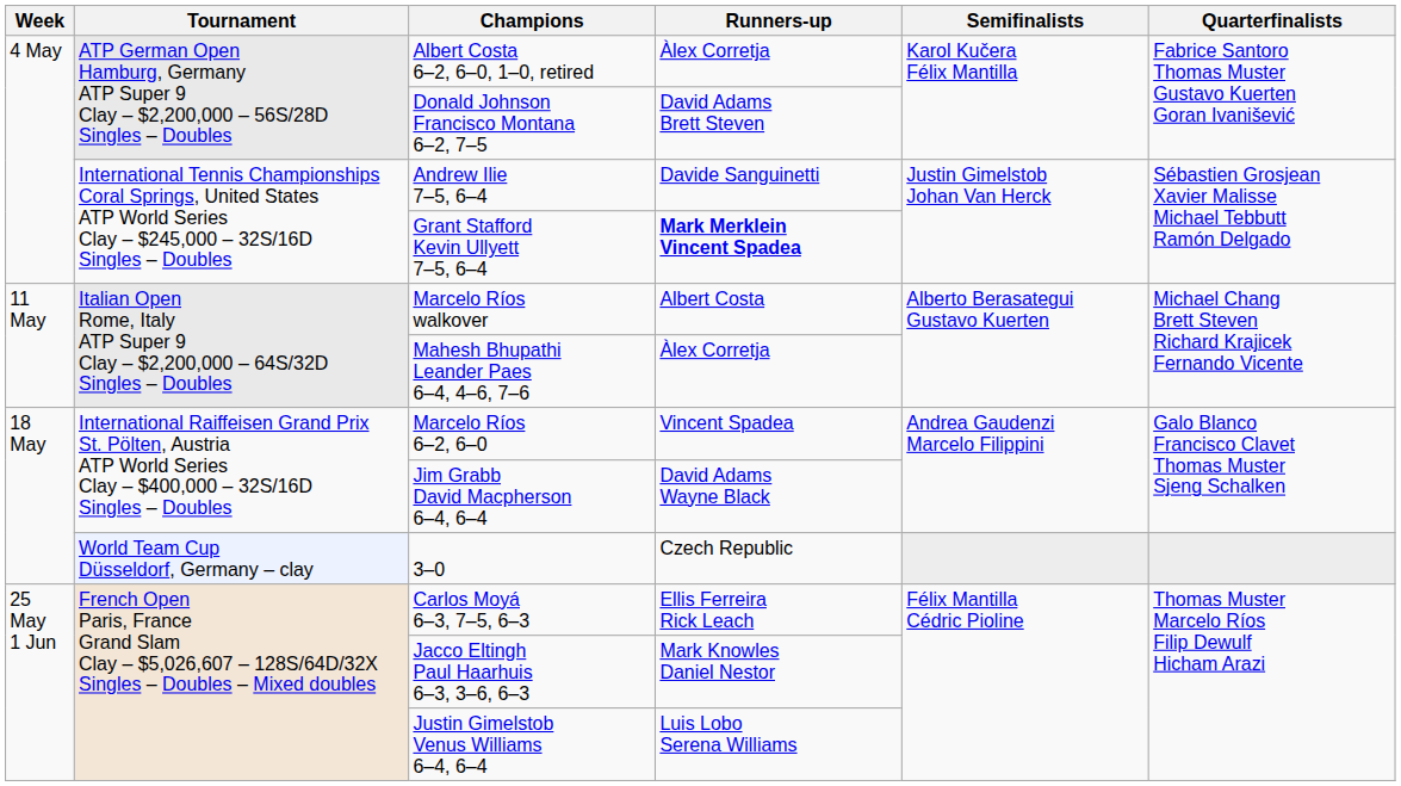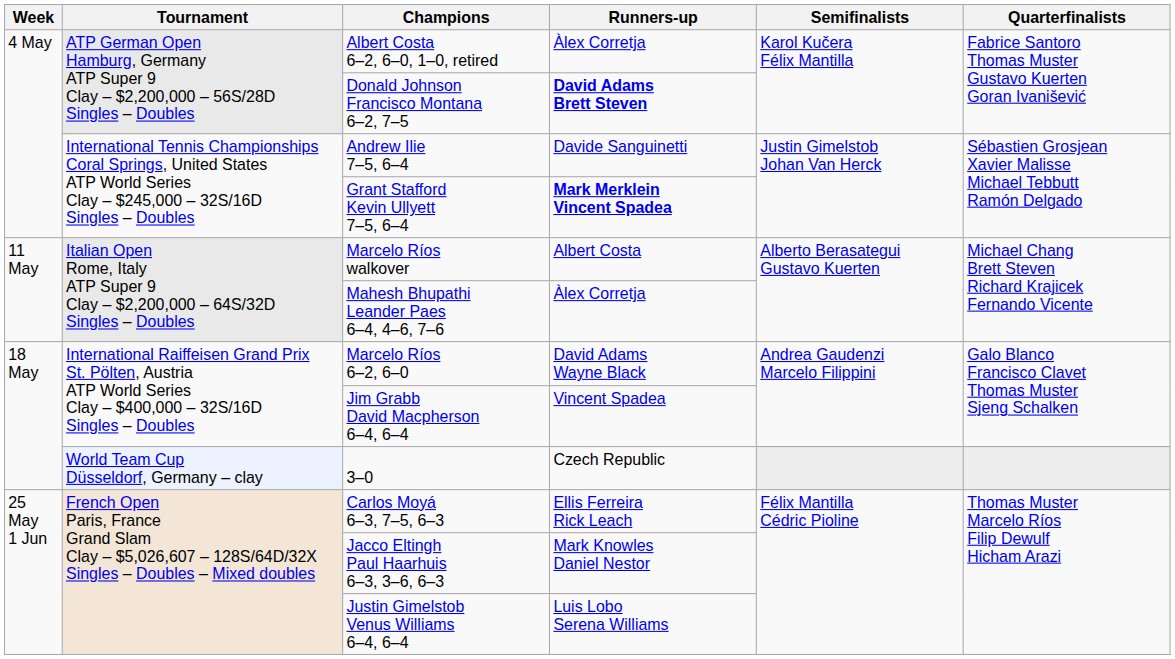Donald Johnson Francisco Montana 6–2, 7–5 | Runners-up: normal -> bold
Marcelo Ríos 6–2, 6–0 | Runners-up: Vincent Spadea -> David Adams Wayne Black
Jim Grabb David Macpherson 6–4, 6–4 | Runners-up: David Adams Wayne Black -> Vincent Spadea
